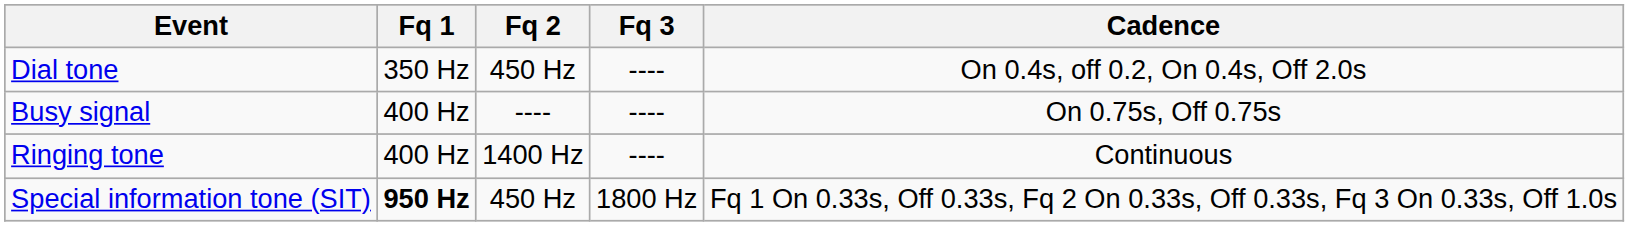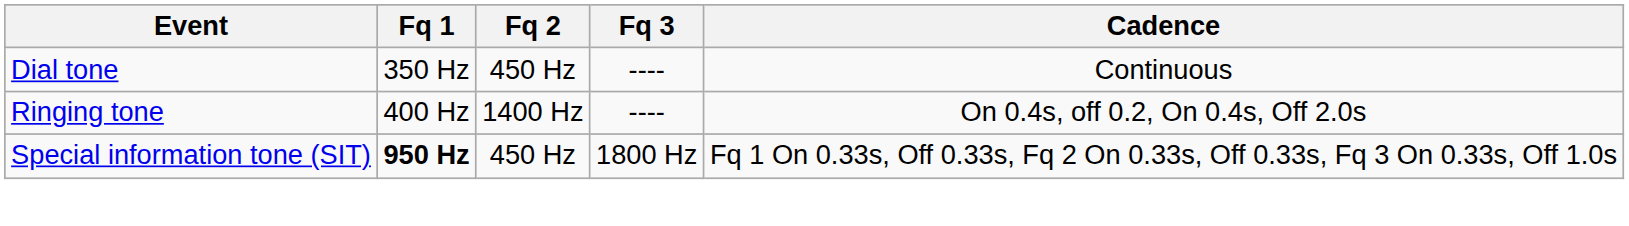Dial tone | Cadence: On 0.4s, off 0.2, On 0.4s, Off 2.0s -> Continuous
- row: Busy signal | 400 Hz | ---- | ---- | On 0.75s, Off 0.75s
Ringing tone | Cadence: Continuous -> On 0.4s, off 0.2, On 0.4s, Off 2.0s
